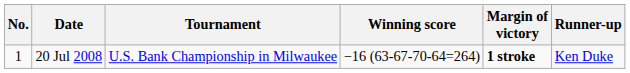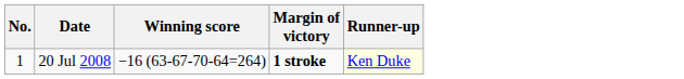- column: Tournament | U.S. Bank Championship in Milwaukee
20 Jul 2008 | Runner-up: no background -> lightyellow background
